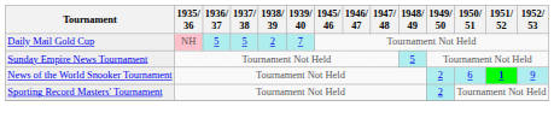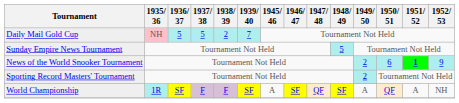+ row: World Championship | 1R | SF | F | F | SF | A | SF | QF | SF | A | QF | A | NH
